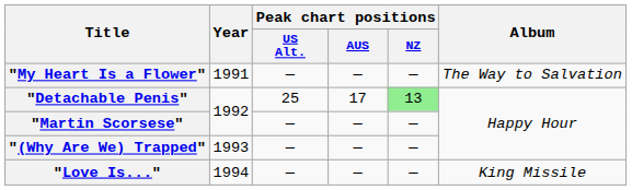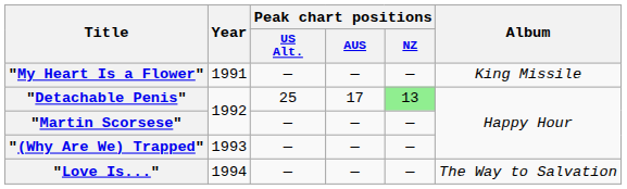"My Heart Is a Flower" | Album: The Way to Salvation -> King Missile
"Love Is..." | Album: King Missile -> The Way to Salvation
